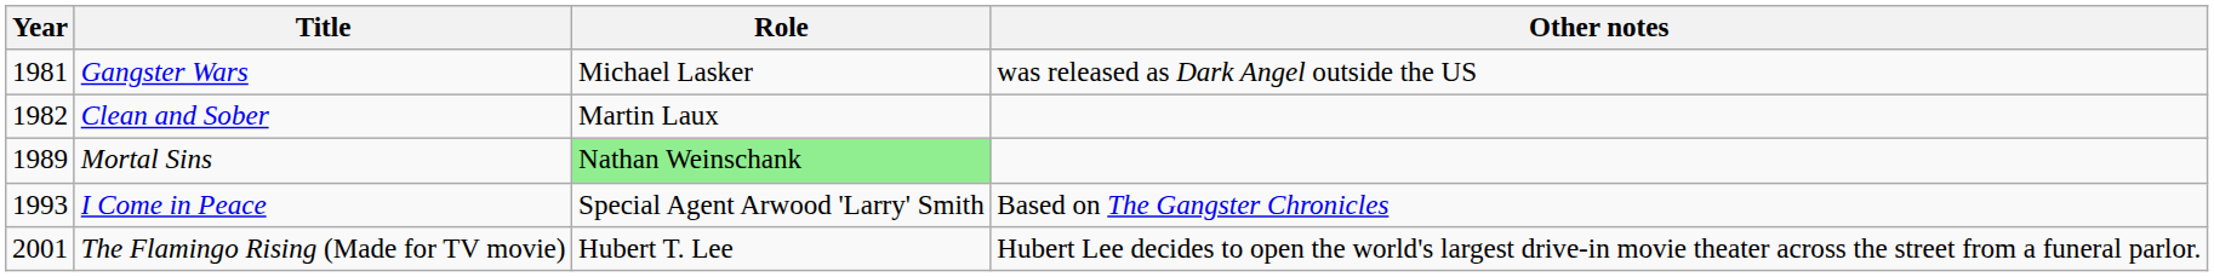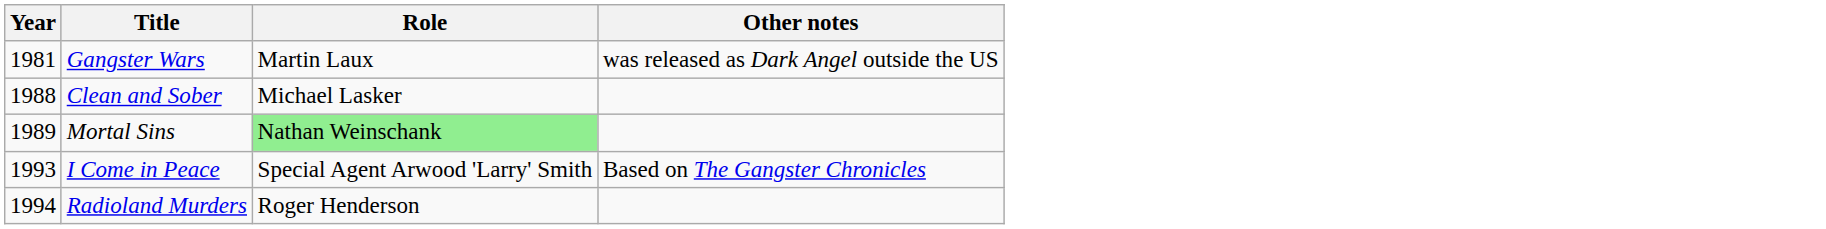Gangster Wars | Role: Michael Lasker -> Martin Laux
Clean and Sober | Year: 1982 -> 1988
Clean and Sober | Role: Martin Laux -> Michael Lasker
+ row: 1994 | Radioland Murders | Roger Henderson
- row: 2001 | The Flamingo Rising (Made for TV movie) | Hubert T. Lee | Hubert Lee decides to open the world's largest drive-in movie theater across the street from a funeral parlor.
